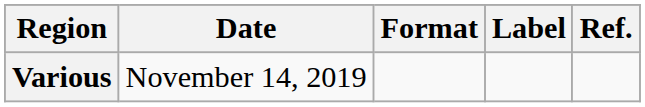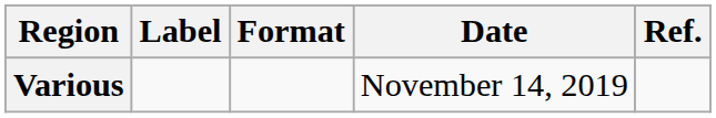columns swapped: Date <-> Label
